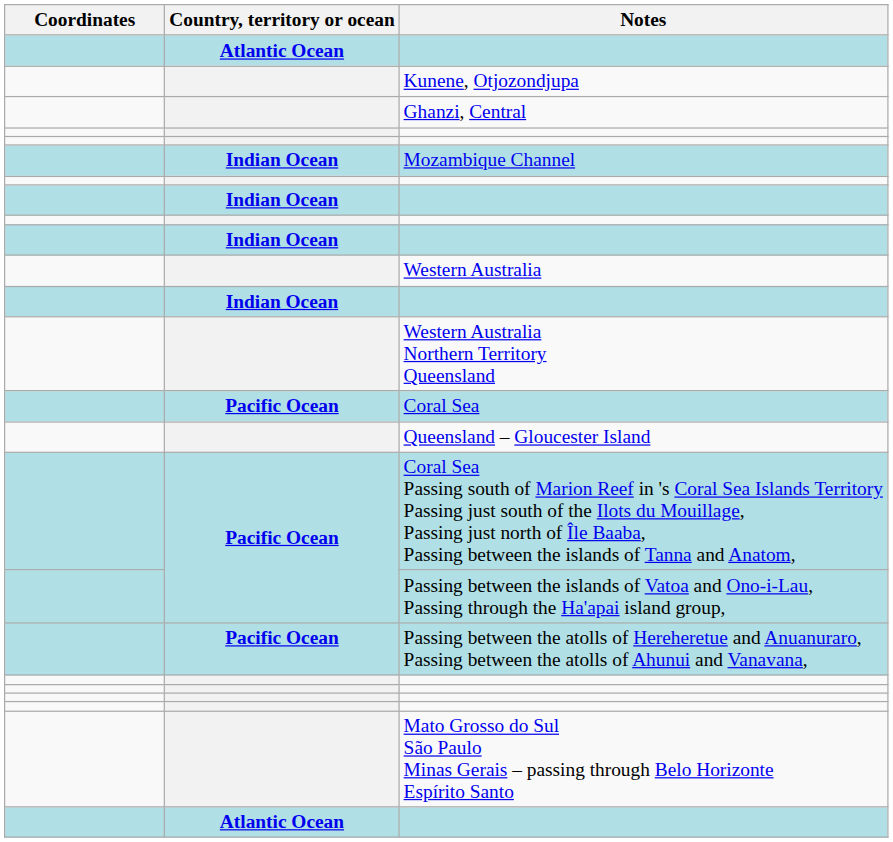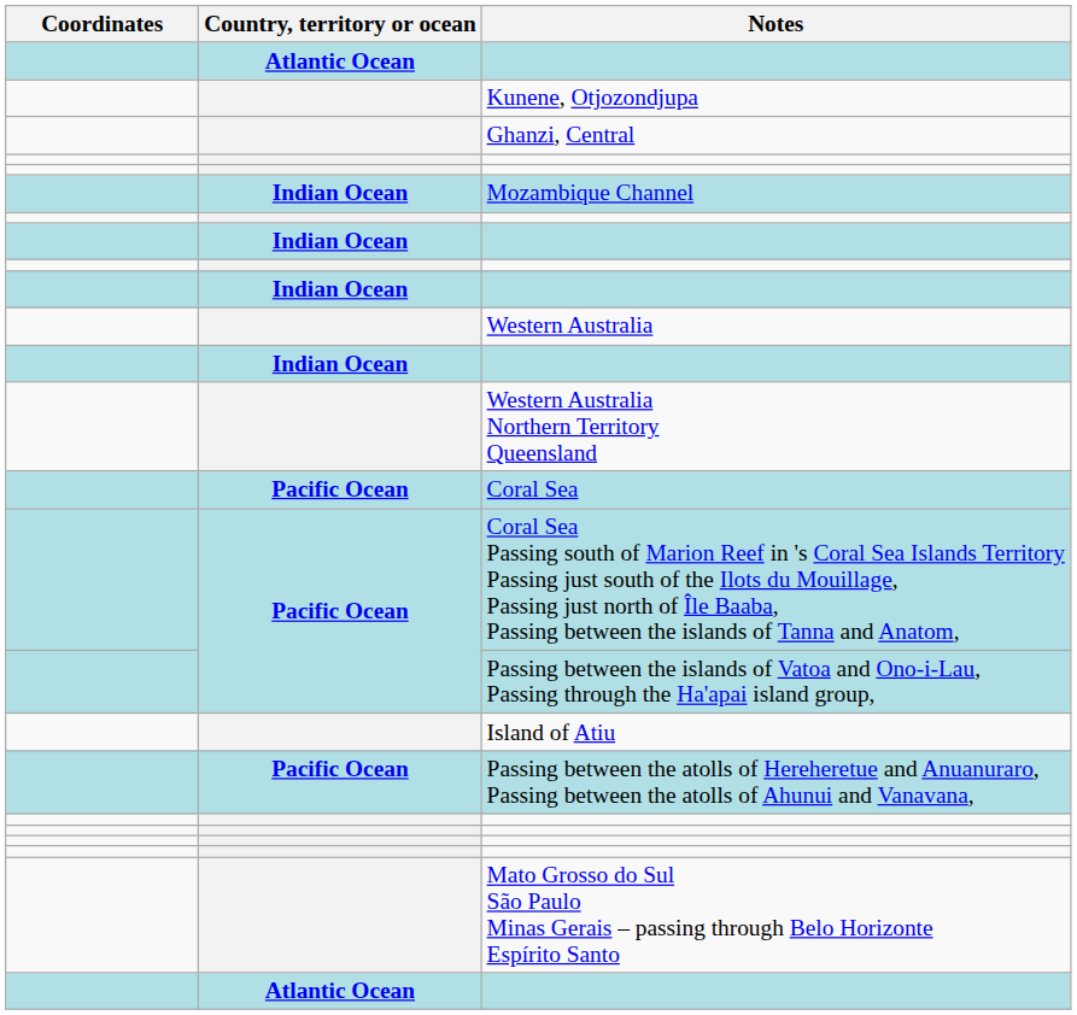- row: Queensland – Gloucester Island
+ row: Island of Atiu
